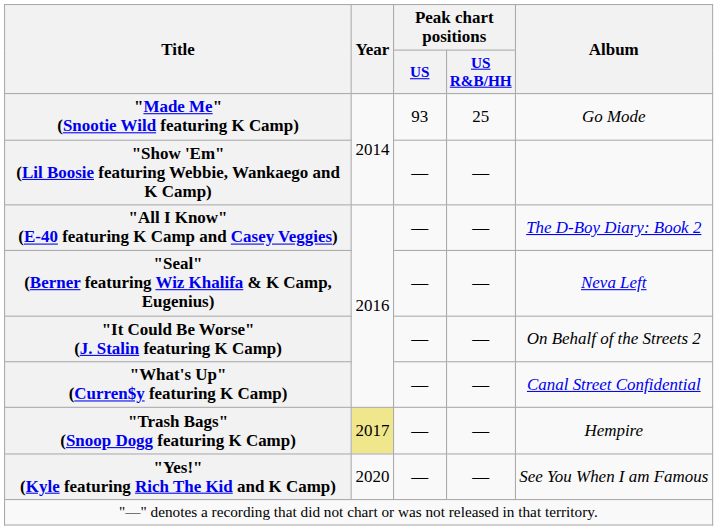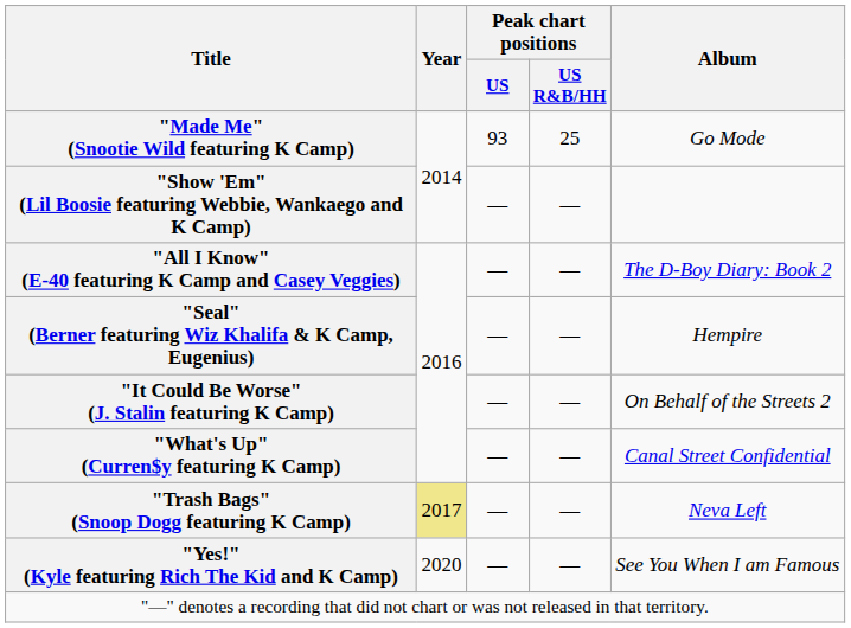"Seal" (Berner featuring Wiz Khalifa & K Camp, Eugenius) | Album: Neva Left -> Hempire
"Trash Bags" (Snoop Dogg featuring K Camp) | Album: Hempire -> Neva Left
